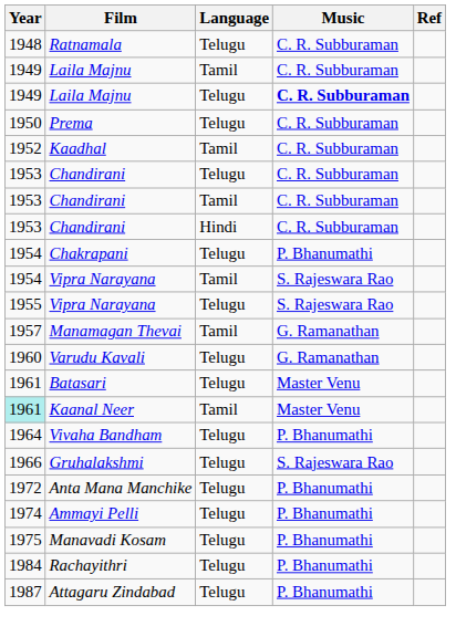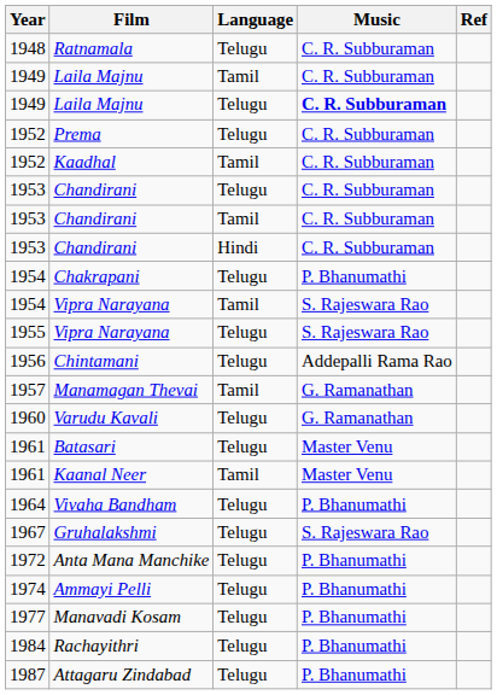Prema | Year: 1950 -> 1952
+ row: 1956 | Chintamani | Telugu | Addepalli Rama Rao
Kaanal Neer | Year: paleturquoise background -> no background
Gruhalakshmi | Year: 1966 -> 1967
Manavadi Kosam | Year: 1975 -> 1977
